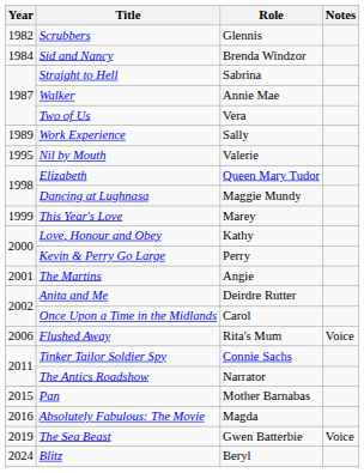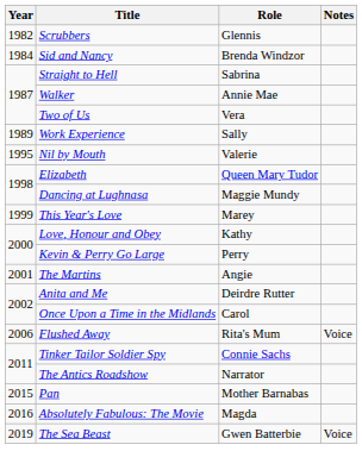- row: 2024 | Blitz | Beryl
